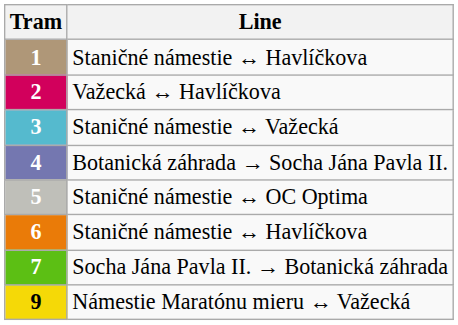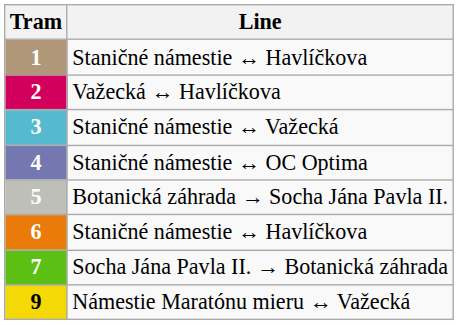4 | Line: Botanická záhrada → Socha Jána Pavla II. -> Staničné námestie ↔ OC Optima
5 | Line: Staničné námestie ↔ OC Optima -> Botanická záhrada → Socha Jána Pavla II.
